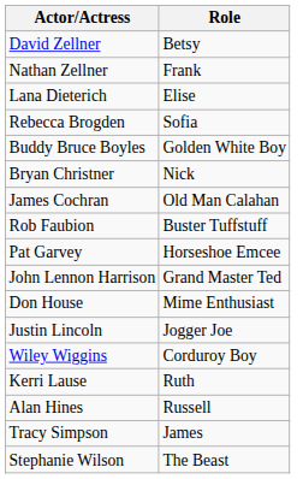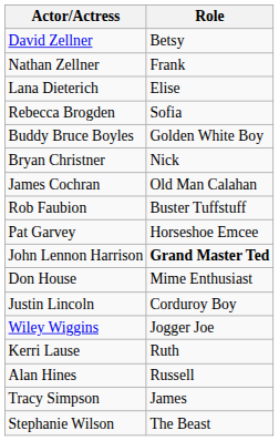John Lennon Harrison | Role: normal -> bold
Justin Lincoln | Role: Jogger Joe -> Corduroy Boy
Wiley Wiggins | Role: Corduroy Boy -> Jogger Joe
